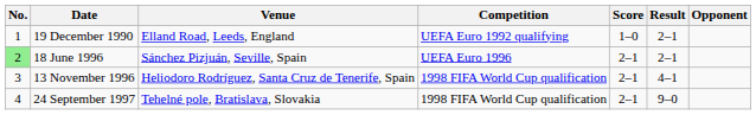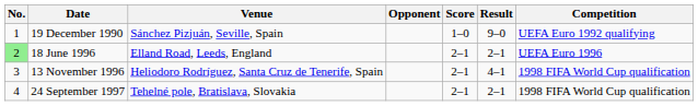columns swapped: Opponent <-> Competition
19 December 1990 | Venue: Elland Road, Leeds, England -> Sánchez Pizjuán, Seville, Spain
19 December 1990 | Result: 2–1 -> 9–0
18 June 1996 | Venue: Sánchez Pizjuán, Seville, Spain -> Elland Road, Leeds, England
24 September 1997 | Result: 9–0 -> 2–1
